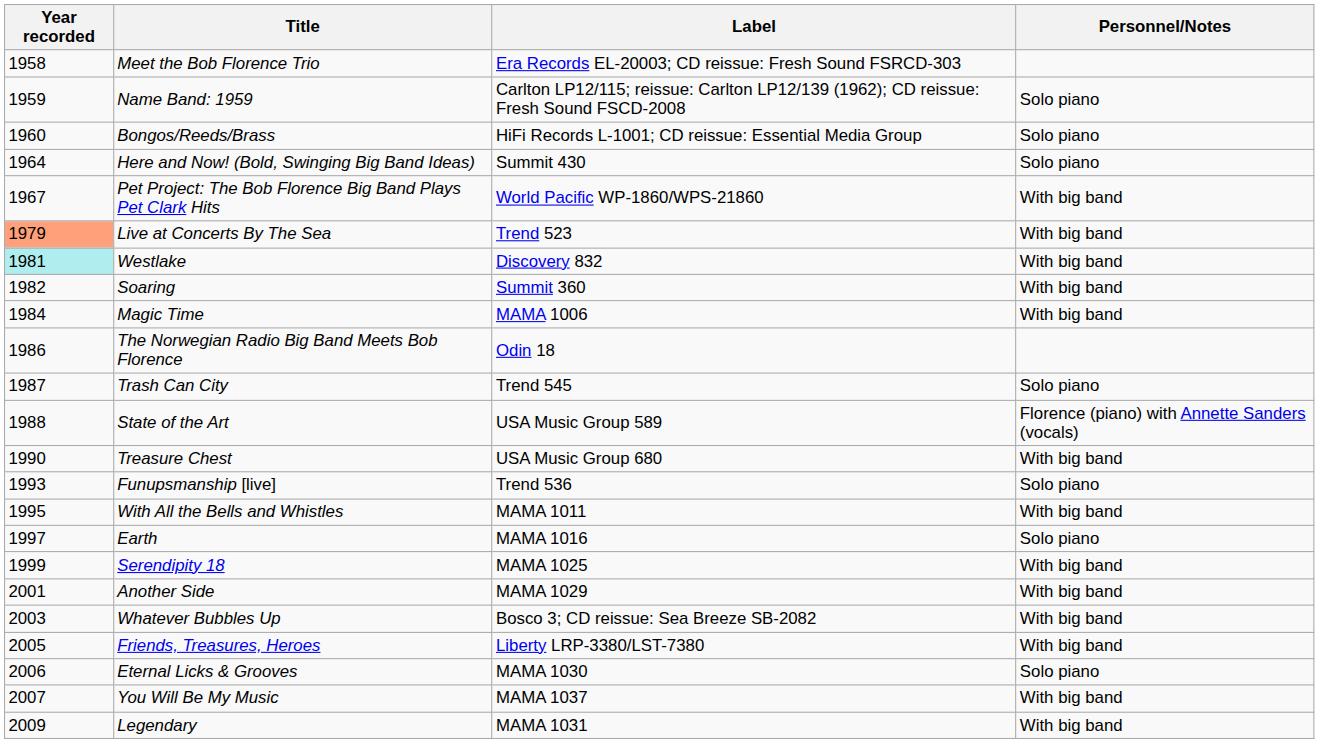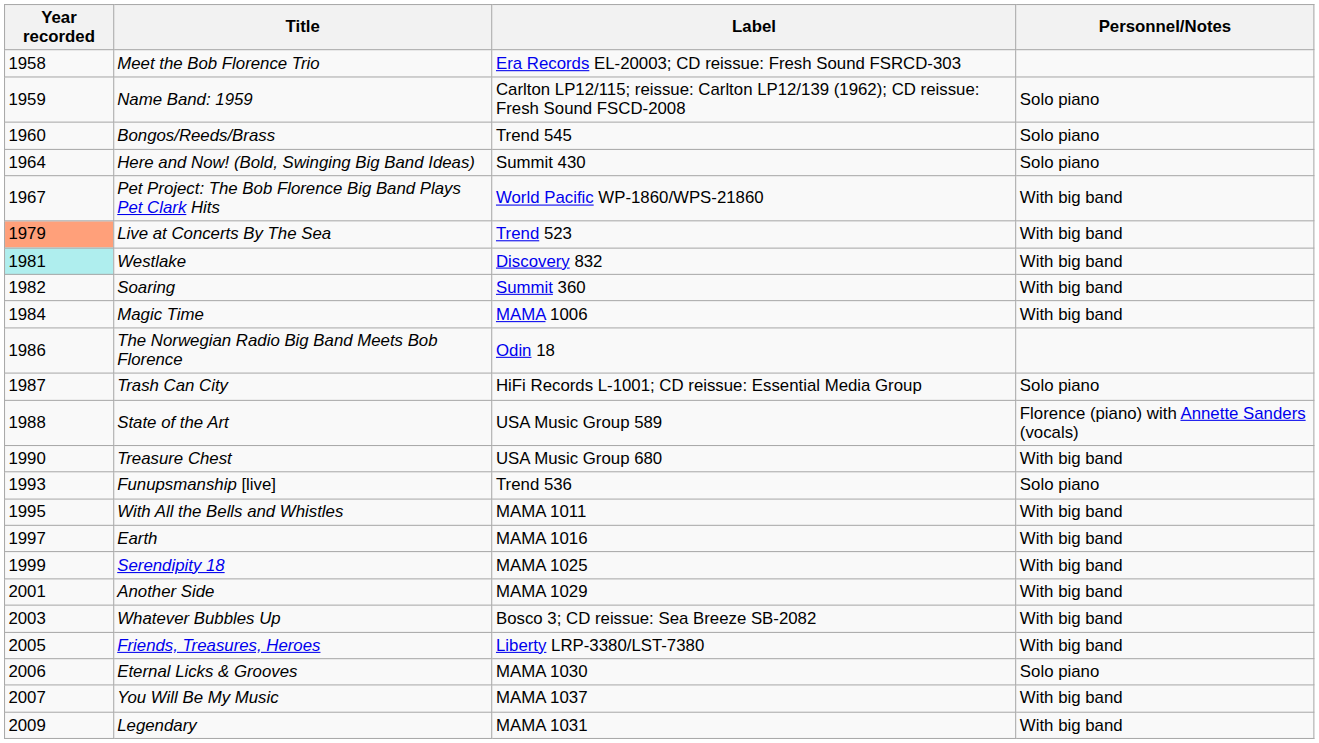Bongos/Reeds/Brass | Label: HiFi Records L-1001; CD reissue: Essential Media Group -> Trend 545
Trash Can City | Label: Trend 545 -> HiFi Records L-1001; CD reissue: Essential Media Group
Earth | Personnel/Notes: Solo piano -> With big band
